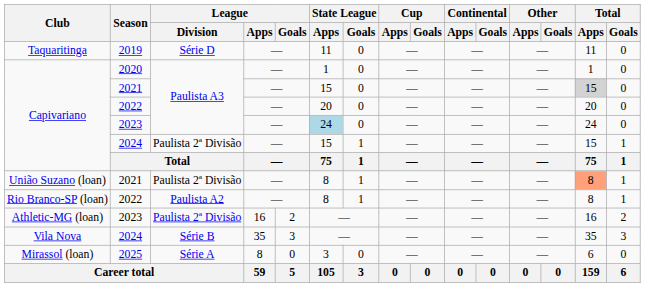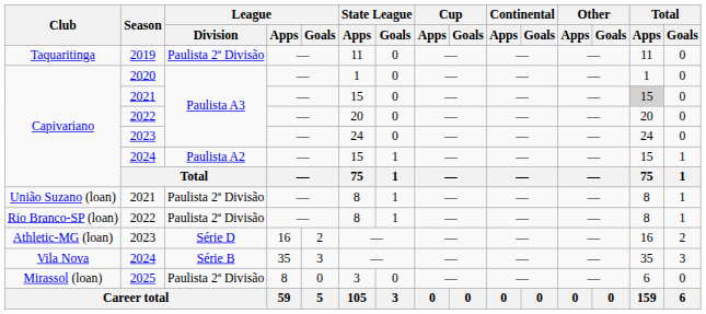Taquaritinga | League / Division: Série D -> Paulista 2ª Divisão
Capivariano / 2023 | State League / Apps: lightblue background -> no background
Capivariano / 2024 | League / Division: Paulista 2ª Divisão -> Paulista A2
União Suzano (loan) | Total / Apps: lightsalmon background -> no background
Rio Branco-SP (loan) | League / Division: Paulista A2 -> Paulista 2ª Divisão
Athletic-MG (loan) | League / Division: Paulista 2ª Divisão -> Série D
Mirassol (loan) | League / Division: Série A -> Paulista 2ª Divisão
